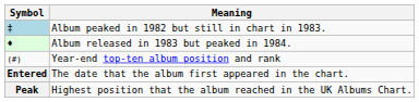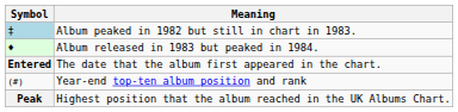rows swapped: Year-end top-ten album position and rank <-> The date that the album first appeared in the chart.
